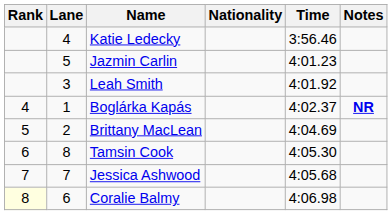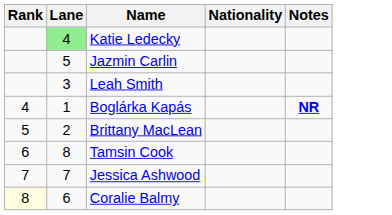- column: Time | 3:56.46 | 4:01.23 | 4:01.92 | 4:02.37 | 4:04.69 | 4:05.30 | 4:05.68 | 4:06.98
Katie Ledecky | Lane: no background -> lightgreen background
